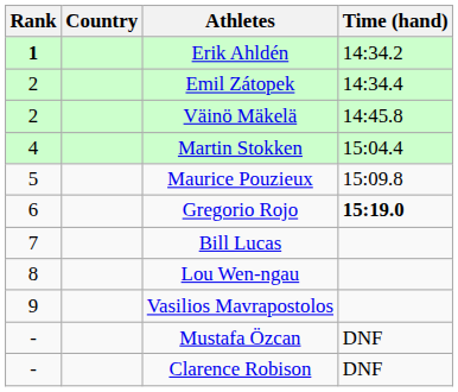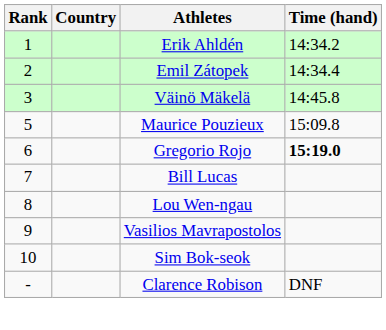Erik Ahldén | Rank: bold -> normal
Väinö Mäkelä | Rank: 2 -> 3
- row: 4 | Martin Stokken | 15:04.4
+ row: 10 | Sim Bok-seok
- row: - | Mustafa Özcan | DNF
